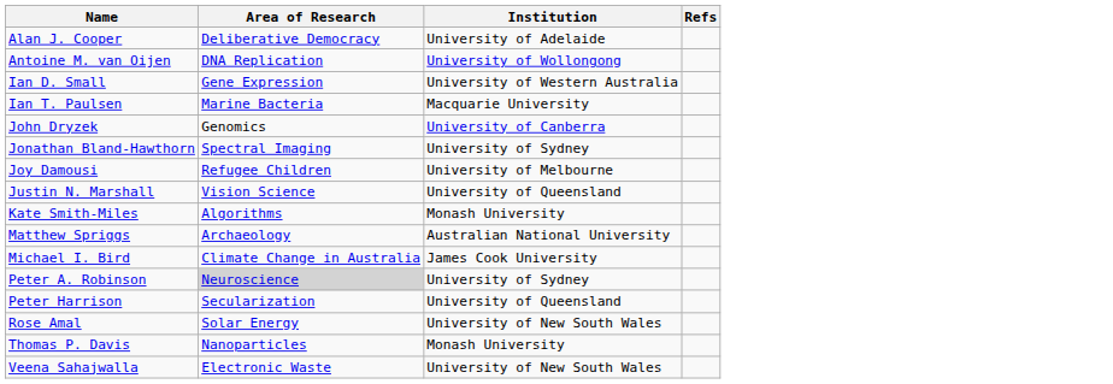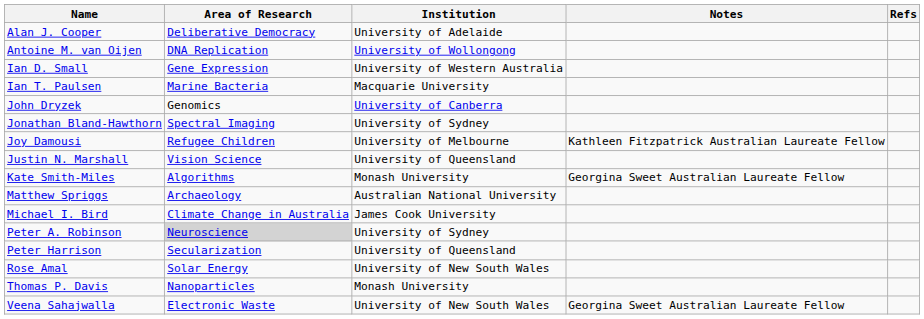+ column: Notes | Kathleen Fitzpatrick Australian Laureate Fellow | Georgina Sweet Australian Laureate Fellow | Georgina Sweet Australian Laureate Fellow
